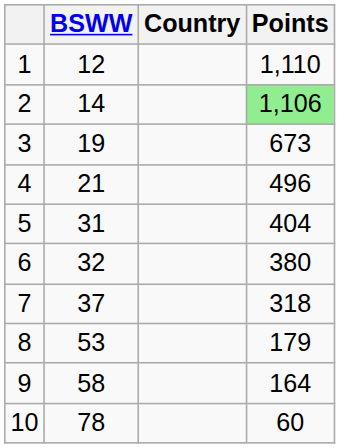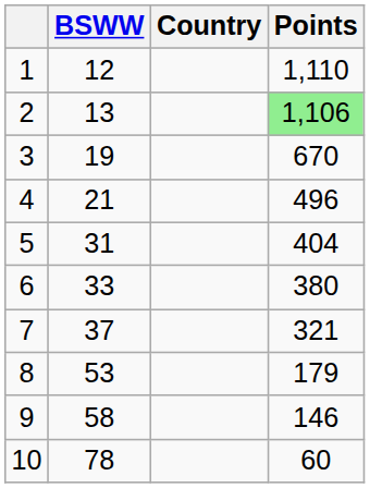2 | BSWW: 14 -> 13
3 | Points: 673 -> 670
6 | BSWW: 32 -> 33
7 | Points: 318 -> 321
9 | Points: 164 -> 146
